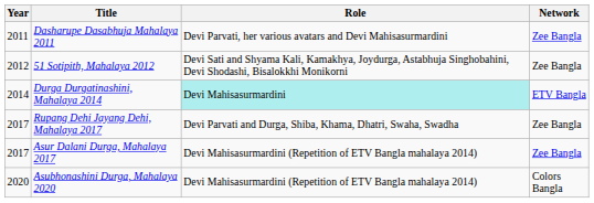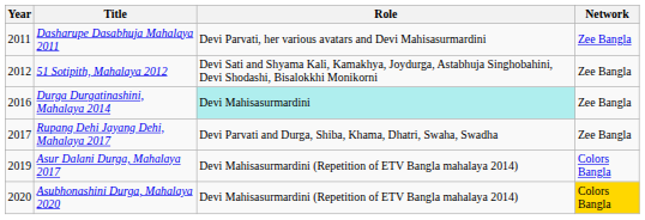Durga Durgatinashini, Mahalaya 2014 | Year: 2014 -> 2016
Durga Durgatinashini, Mahalaya 2014 | Network: ETV Bangla -> Zee Bangla
Asur Dalani Durga, Mahalaya 2017 | Year: 2017 -> 2019
Asur Dalani Durga, Mahalaya 2017 | Network: Zee Bangla -> Colors Bangla
Asubhonashini Durga, Mahalaya 2020 | Network: no background -> gold background
